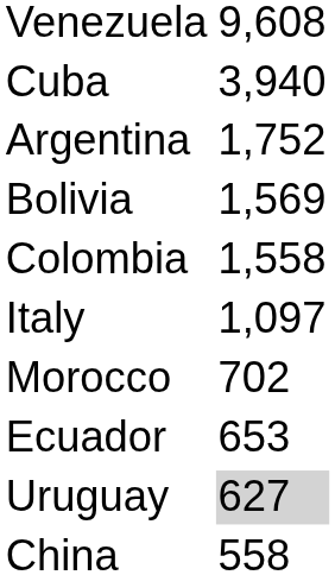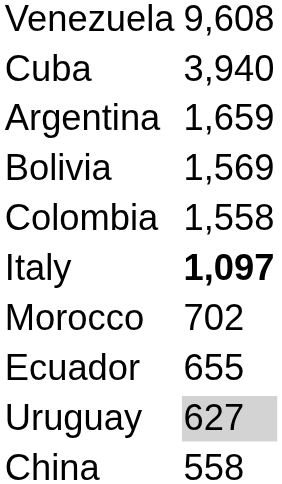Argentina | column 2: 1,752 -> 1,659
Italy | column 2: normal -> bold
Ecuador | column 2: 653 -> 655
